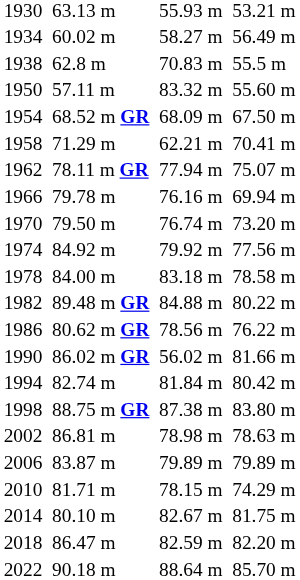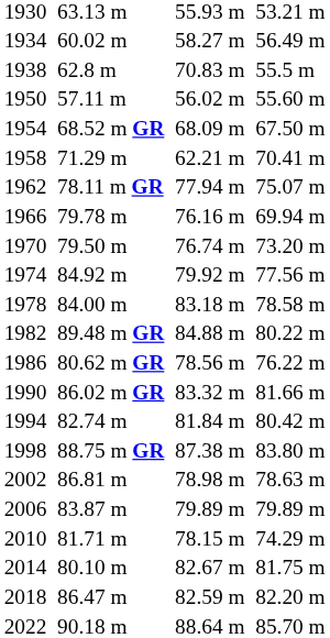1950 | column 5: 83.32 m -> 56.02 m
1990 | column 5: 56.02 m -> 83.32 m
